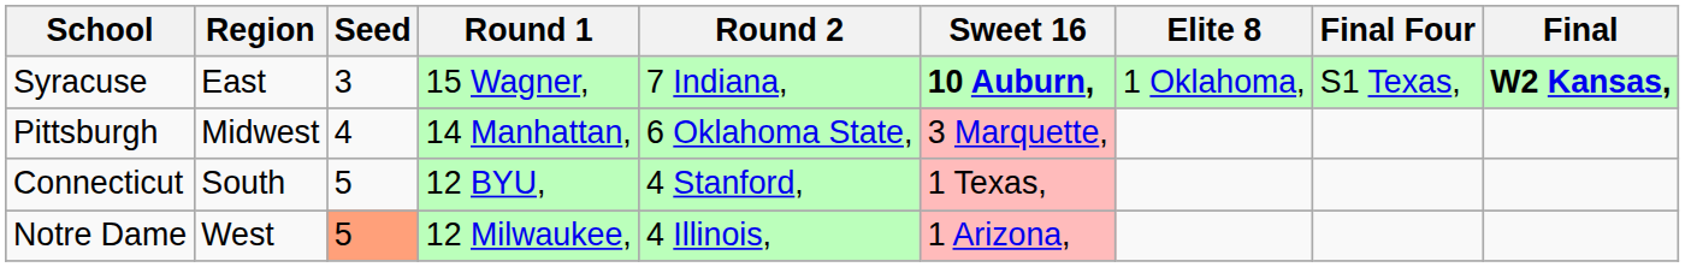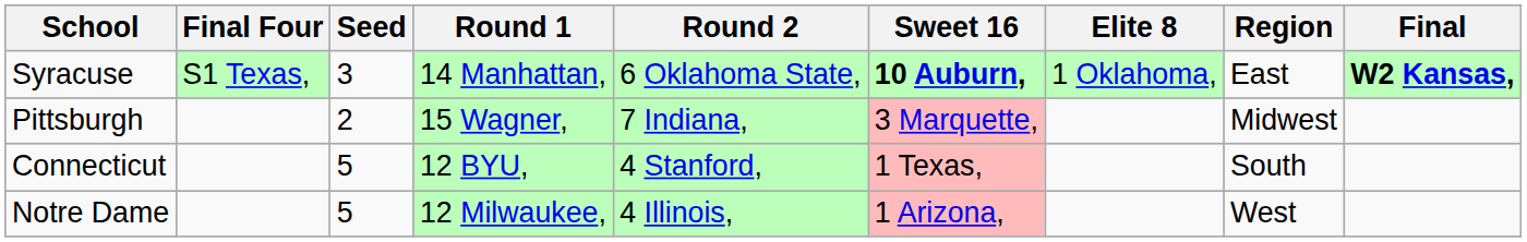columns swapped: Region <-> Final Four
Syracuse | Round 1: 15 Wagner, -> 14 Manhattan,
Syracuse | Round 2: 7 Indiana, -> 6 Oklahoma State,
Pittsburgh | Seed: 4 -> 2
Pittsburgh | Round 1: 14 Manhattan, -> 15 Wagner,
Pittsburgh | Round 2: 6 Oklahoma State, -> 7 Indiana,
Notre Dame | Seed: lightsalmon background -> no background
